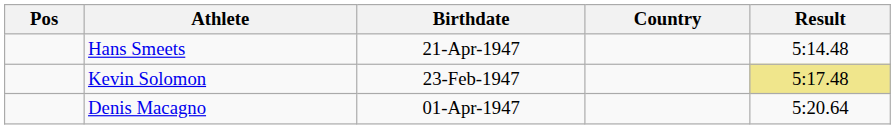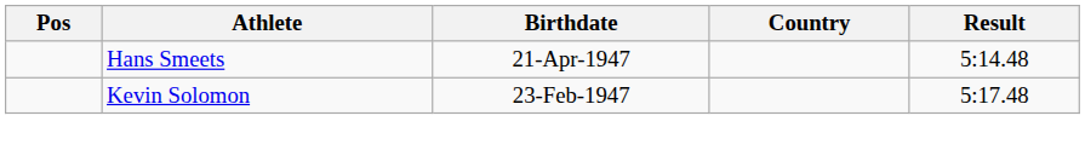Kevin Solomon | Result: khaki background -> no background
- row: Denis Macagno | 01-Apr-1947 | 5:20.64
